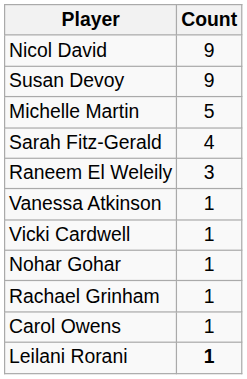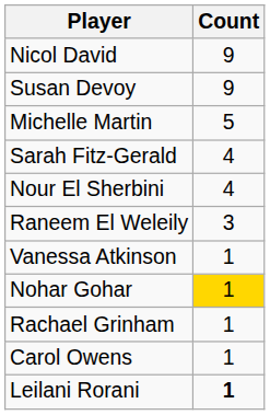+ row: Nour El Sherbini | 4
- row: Vicki Cardwell | 1
Nohar Gohar | Count: no background -> gold background
